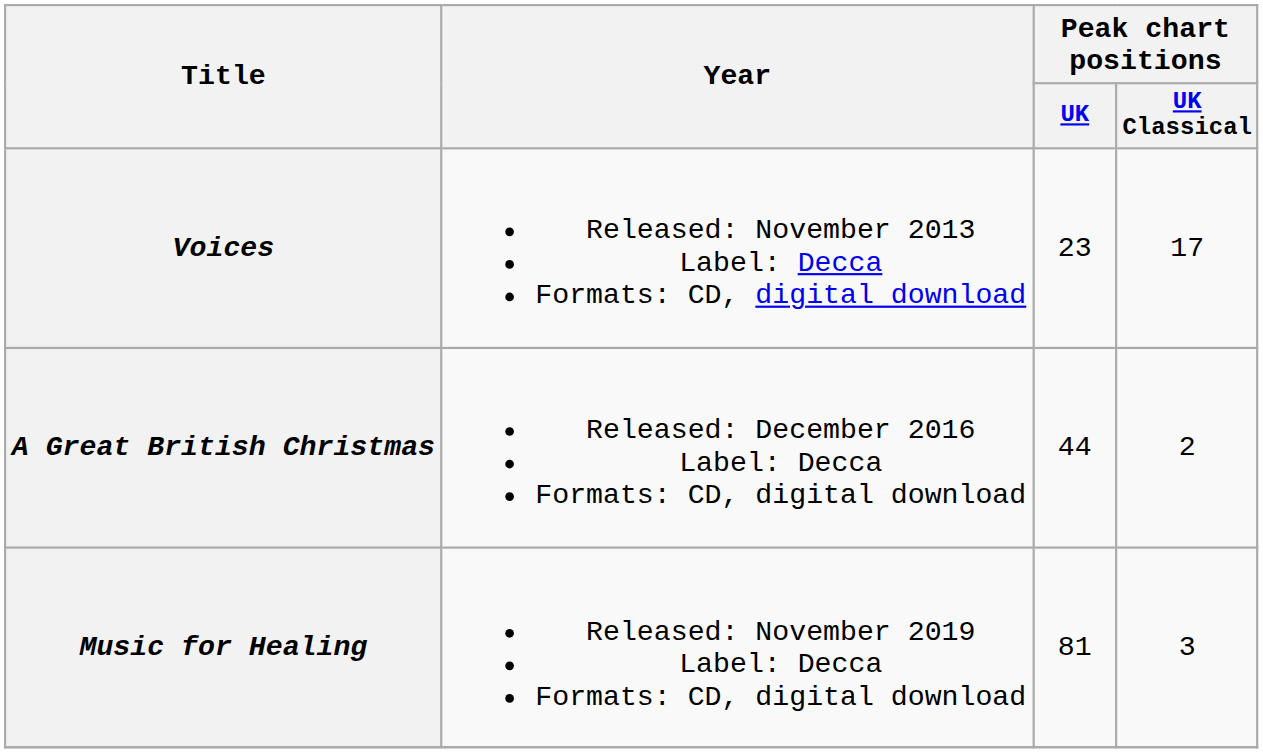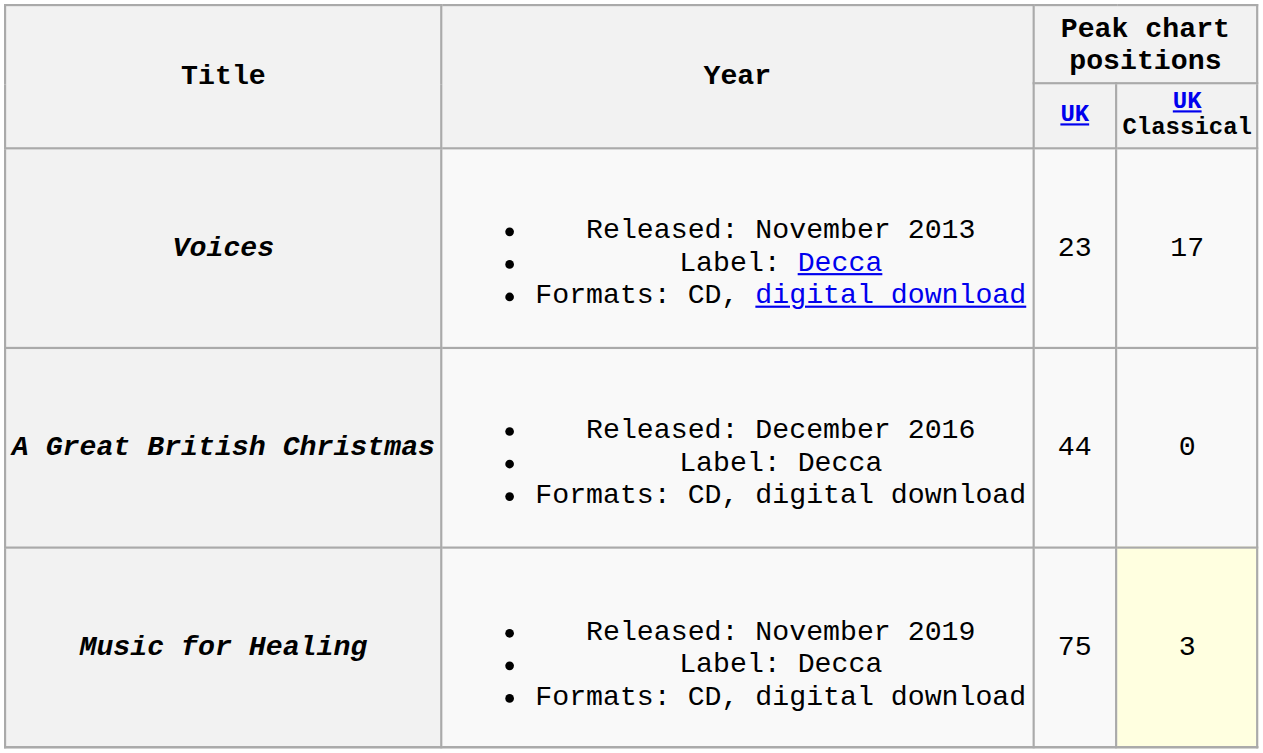A Great British Christmas | Peak chart positions / UK Classical: 2 -> 0
Music for Healing | Peak chart positions / UK: 81 -> 75
Music for Healing | Peak chart positions / UK Classical: no background -> lightyellow background
